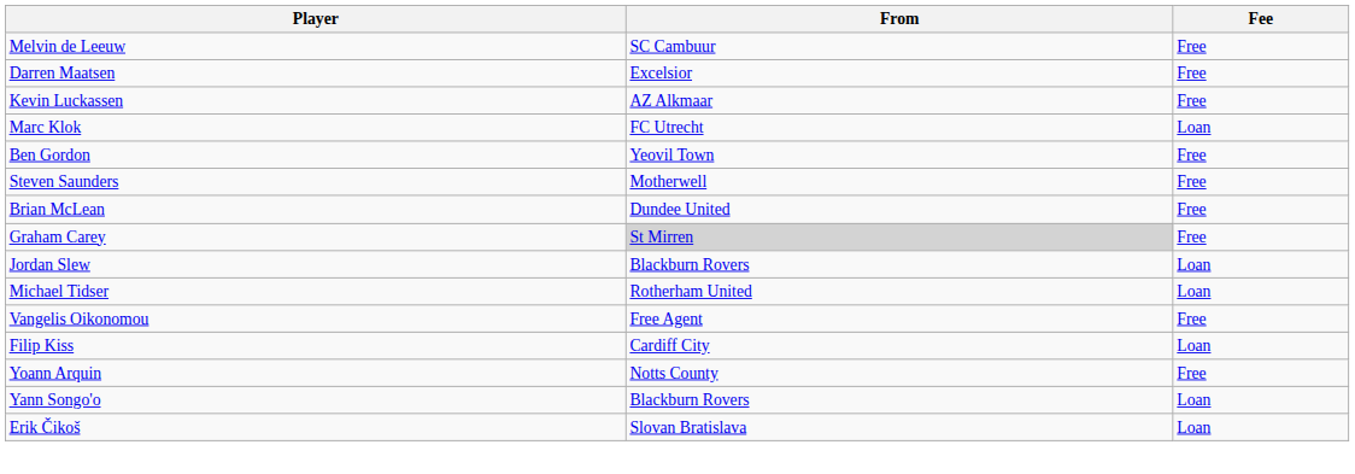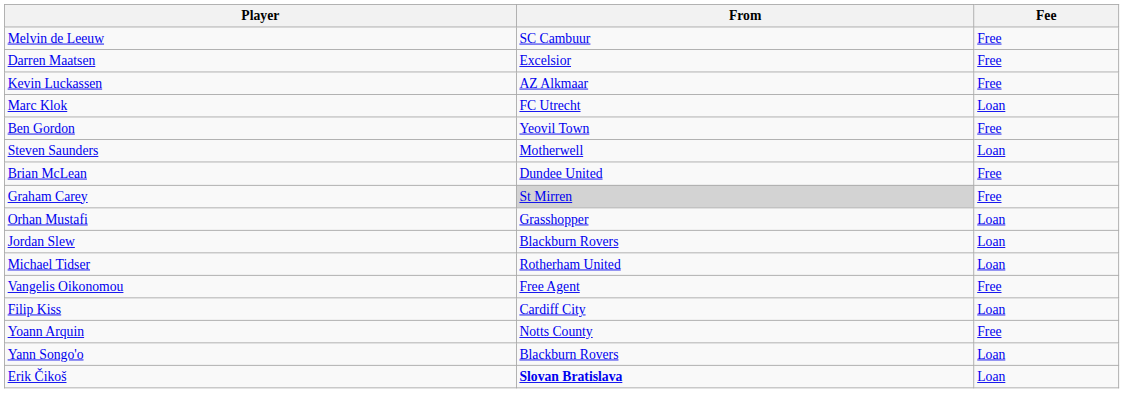Steven Saunders | Fee: Free -> Loan
+ row: Orhan Mustafi | Grasshopper | Loan
Erik Čikoš | From: normal -> bold
